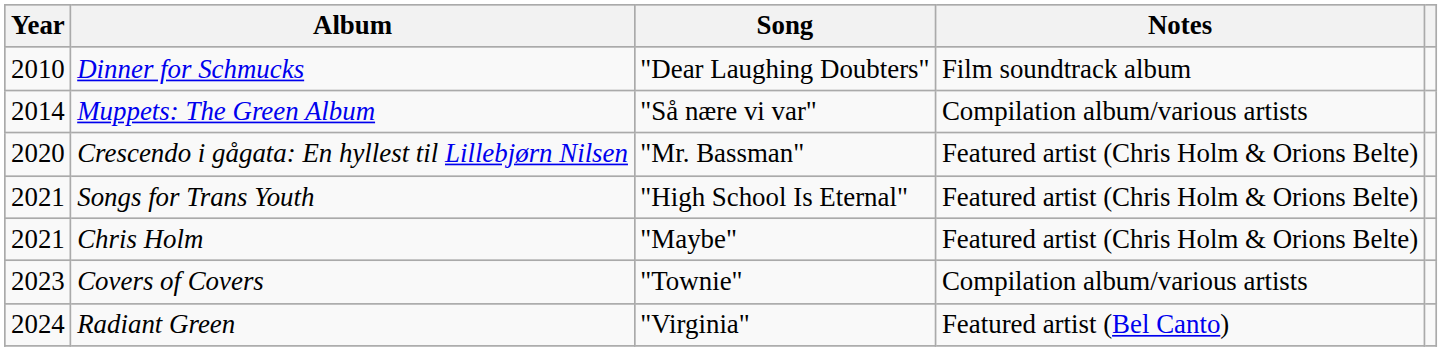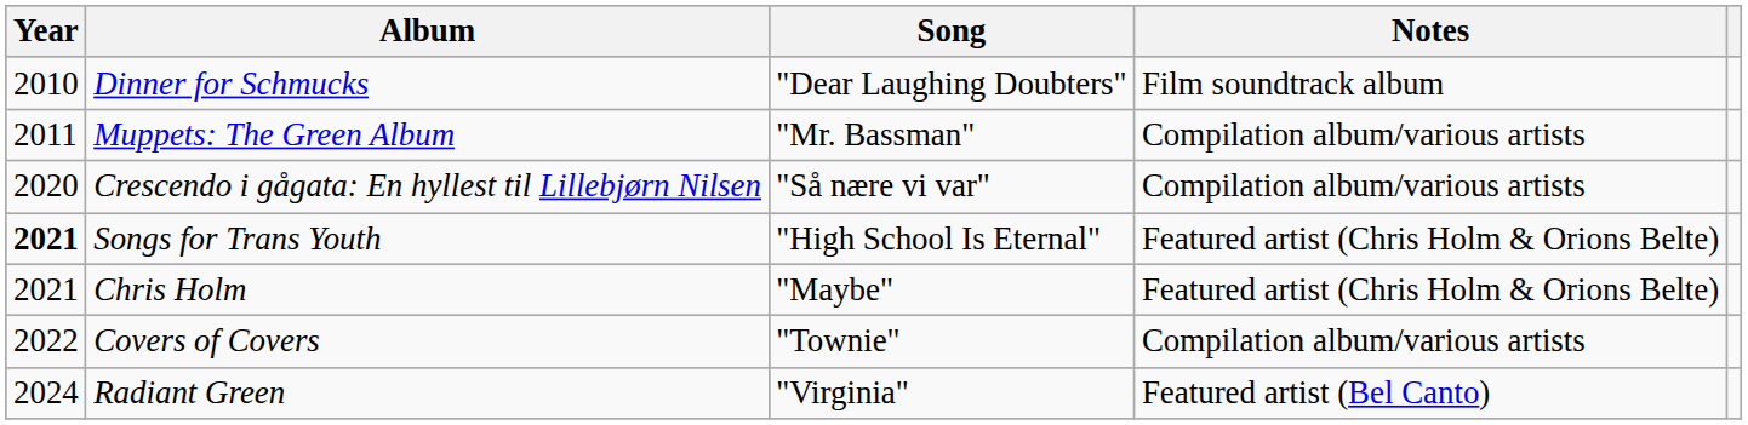Muppets: The Green Album | Year: 2014 -> 2011
Muppets: The Green Album | Song: "Så nære vi var" -> "Mr. Bassman"
Crescendo i gågata: En hyllest til Lillebjørn Nilsen | Song: "Mr. Bassman" -> "Så nære vi var"
Crescendo i gågata: En hyllest til Lillebjørn Nilsen | Notes: Featured artist (Chris Holm & Orions Belte) -> Compilation album/various artists
Songs for Trans Youth | Year: normal -> bold
Covers of Covers | Year: 2023 -> 2022
